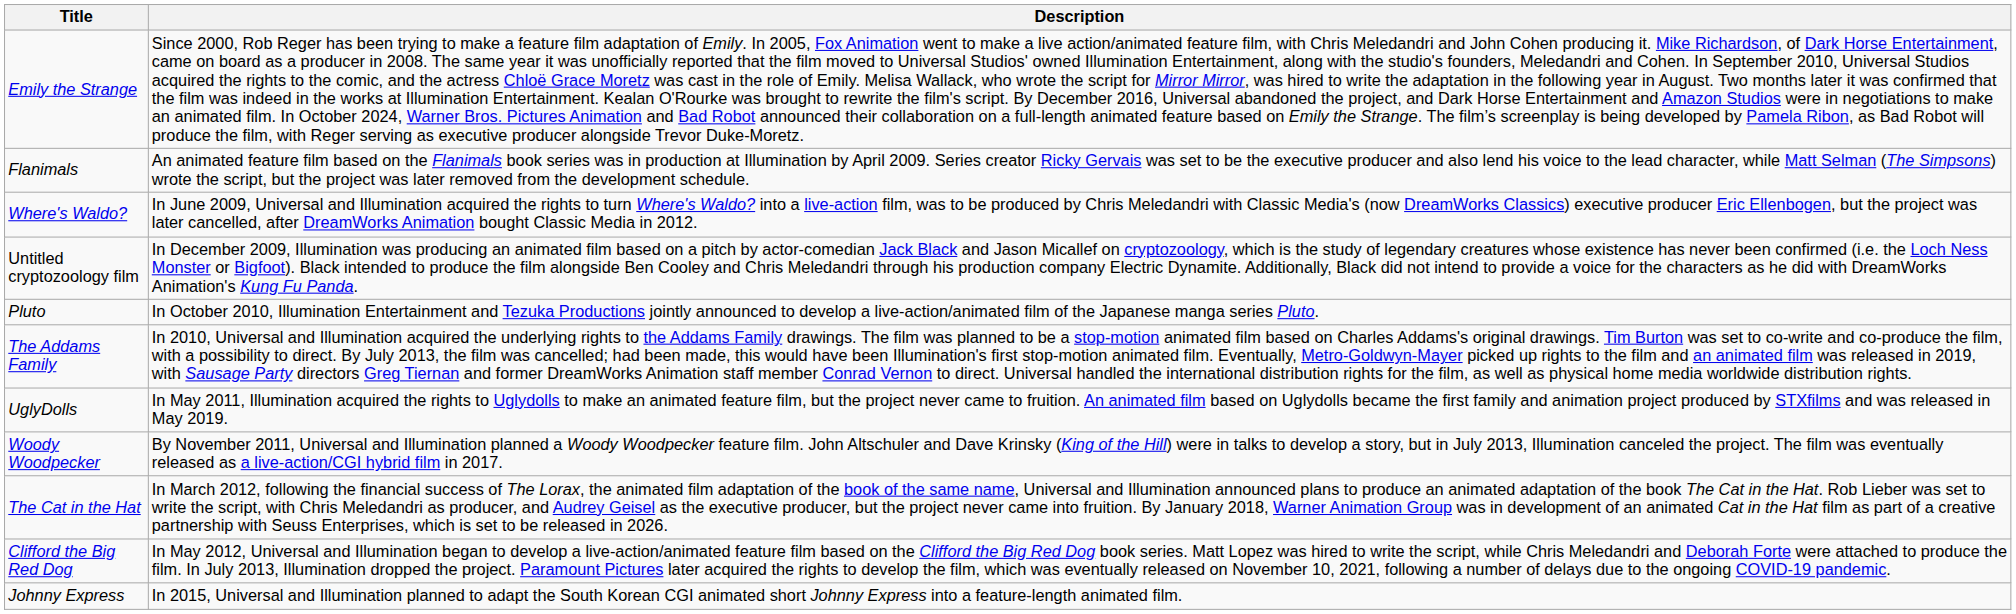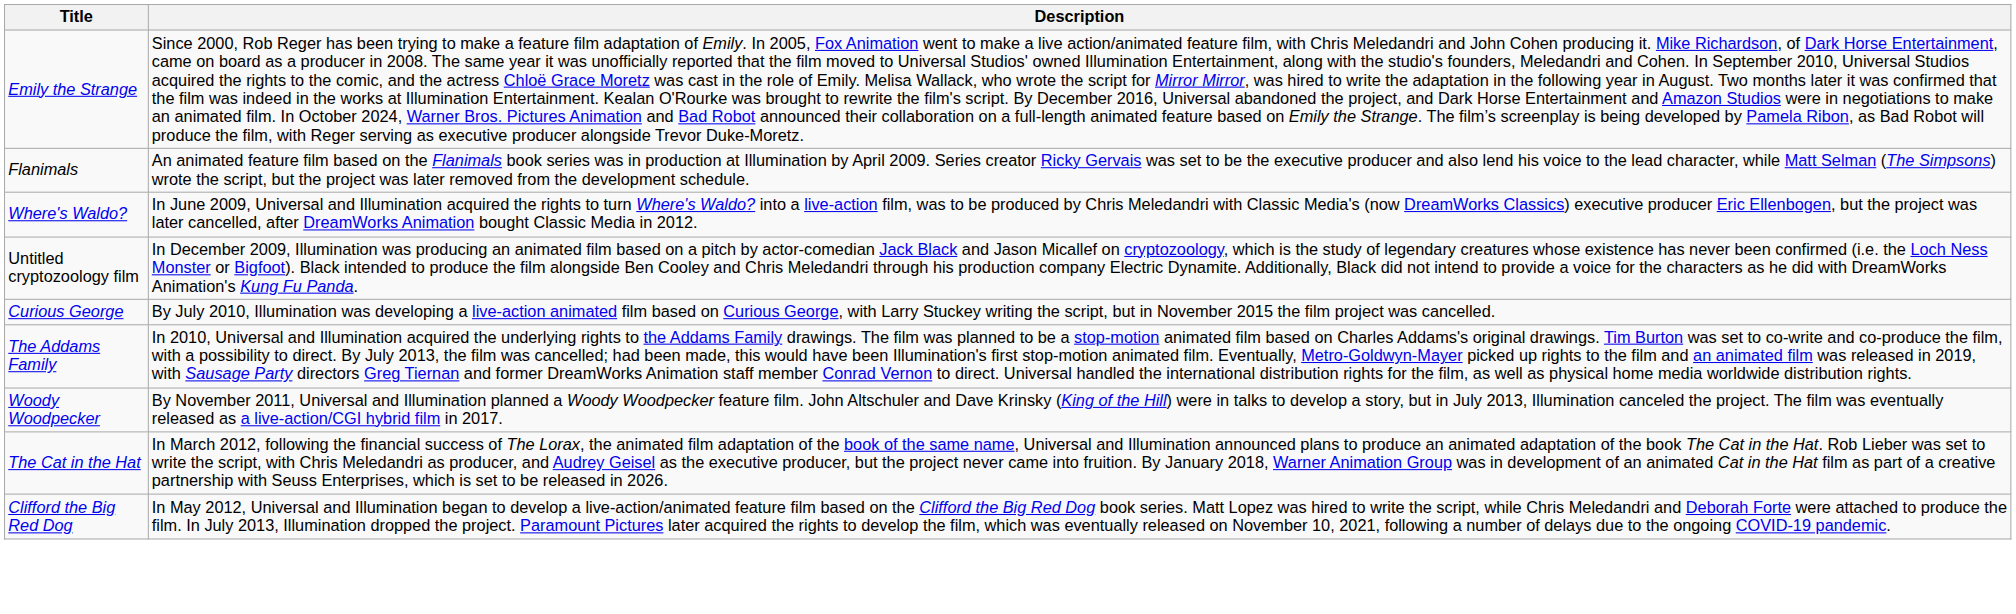+ row: Curious George | By July 2010, Illumination was developing a live-action animated film based on Curious George, with Larry Stuckey writing the script, but in November 2015 the film project was cancelled.
- row: Pluto | In October 2010, Illumination Entertainment and Tezuka Productions jointly announced to develop a live-action/animated film of the Japanese manga series Pluto.
- row: UglyDolls | In May 2011, Illumination acquired the rights to Uglydolls to make an animated feature film, but the project never came to fruition. An animated film based on Uglydolls became the first family and animation project produced by STXfilms and was released in May 2019.
- row: Johnny Express | In 2015, Universal and Illumination planned to adapt the South Korean CGI animated short Johnny Express into a feature-length animated film.
